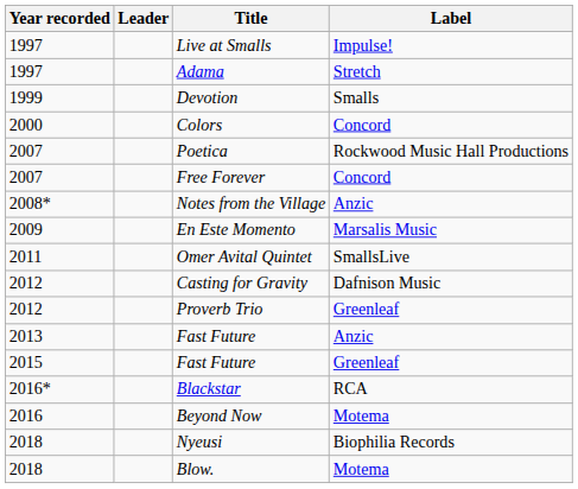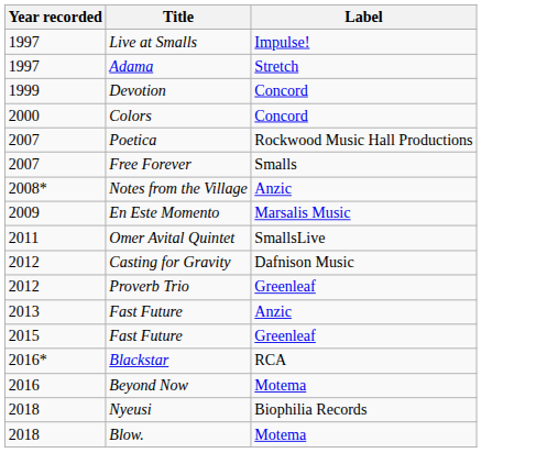- column: Leader
Devotion | Label: Smalls -> Concord
Free Forever | Label: Concord -> Smalls
